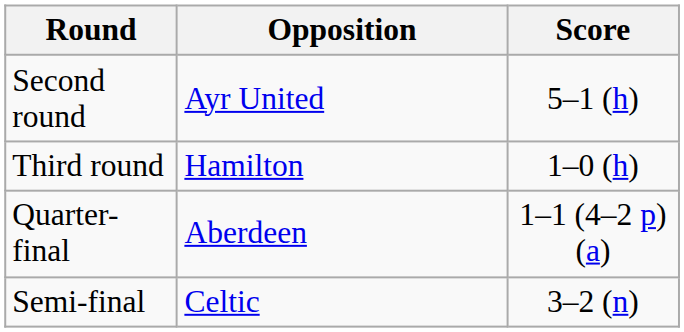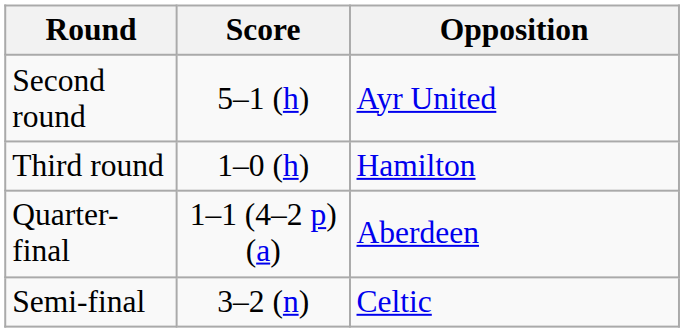columns swapped: Opposition <-> Score
